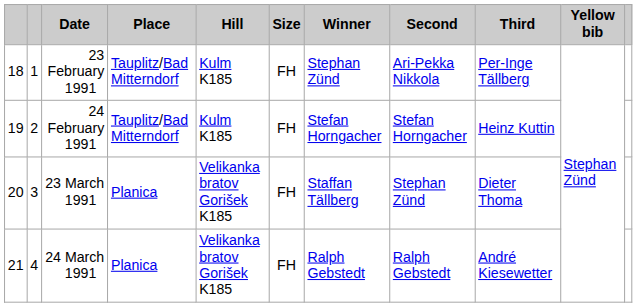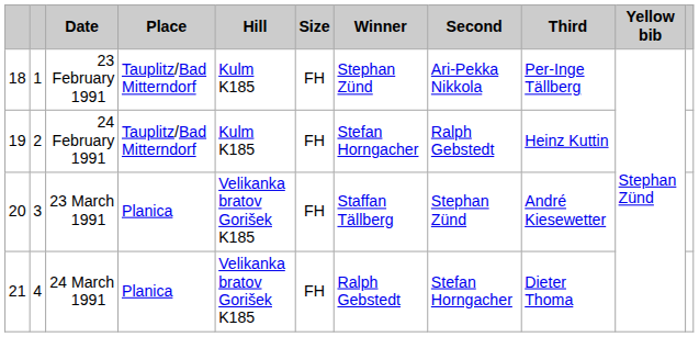24 February 1991 | Second: Stefan Horngacher -> Ralph Gebstedt
23 March 1991 | Third: Dieter Thoma -> André Kiesewetter
24 March 1991 | Second: Ralph Gebstedt -> Stefan Horngacher
24 March 1991 | Third: André Kiesewetter -> Dieter Thoma
